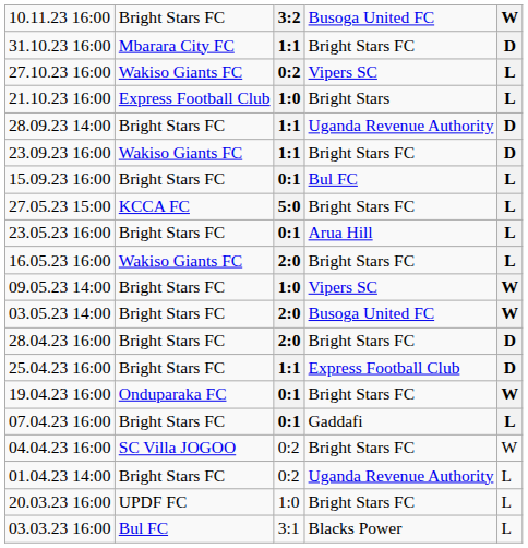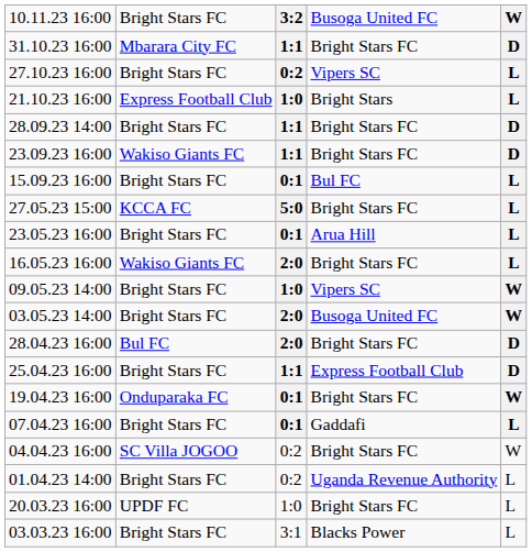27.10.23 16:00 | column 2: Wakiso Giants FC -> Bright Stars FC
28.09.23 14:00 | column 4: Uganda Revenue Authority -> Bright Stars FC
28.04.23 16:00 | column 2: Bright Stars FC -> Bul FC
03.03.23 16:00 | column 2: Bul FC -> Bright Stars FC
